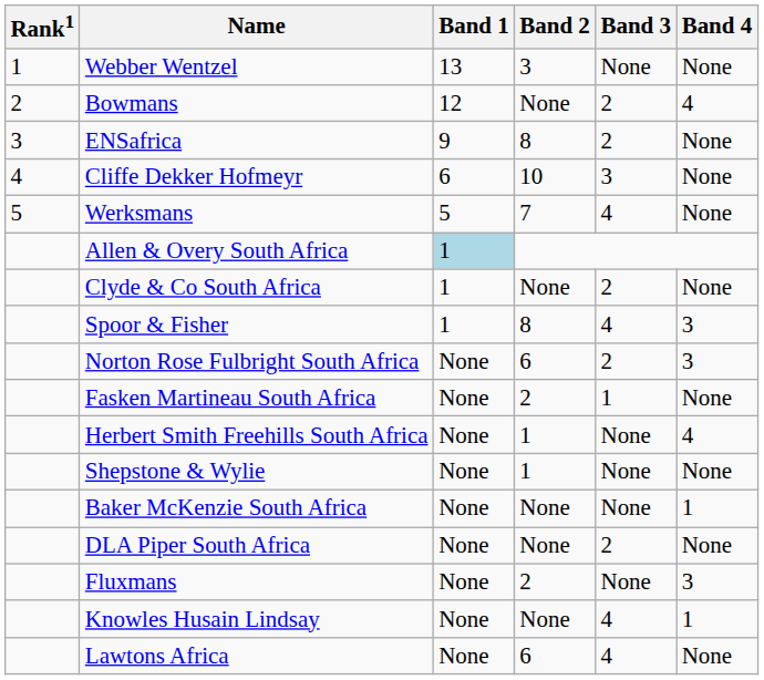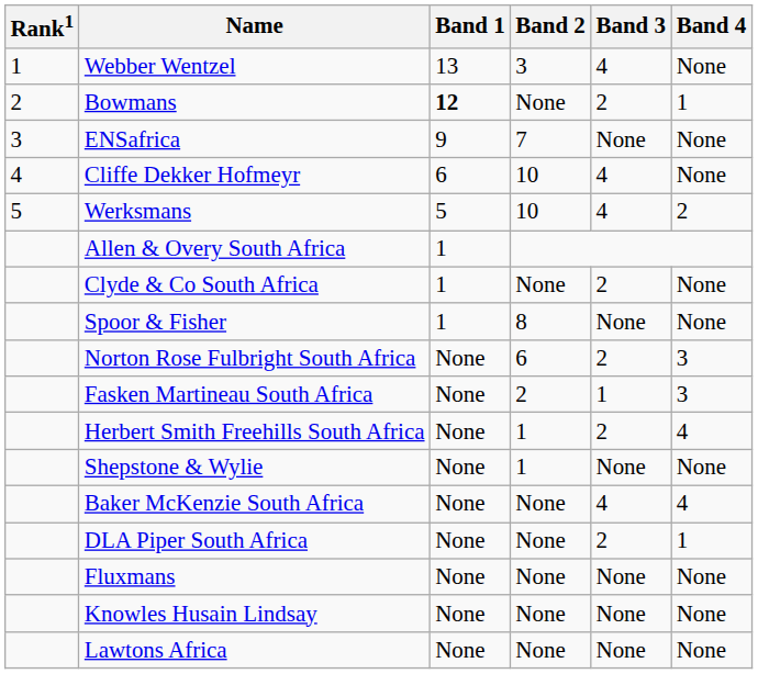Webber Wentzel | Band 3: None -> 4
Bowmans | Band 1: normal -> bold
Bowmans | Band 4: 4 -> 1
ENSafrica | Band 2: 8 -> 7
ENSafrica | Band 3: 2 -> None
Cliffe Dekker Hofmeyr | Band 3: 3 -> 4
Werksmans | Band 2: 7 -> 10
Werksmans | Band 4: None -> 2
Allen & Overy South Africa | Band 1: lightblue background -> no background
Spoor & Fisher | Band 3: 4 -> None
Spoor & Fisher | Band 4: 3 -> None
Fasken Martineau South Africa | Band 4: None -> 3
Herbert Smith Freehills South Africa | Band 3: None -> 2
Baker McKenzie South Africa | Band 3: None -> 4
Baker McKenzie South Africa | Band 4: 1 -> 4
DLA Piper South Africa | Band 4: None -> 1
Fluxmans | Band 2: 2 -> None
Fluxmans | Band 4: 3 -> None
Knowles Husain Lindsay | Band 3: 4 -> None
Knowles Husain Lindsay | Band 4: 1 -> None
Lawtons Africa | Band 2: 6 -> None
Lawtons Africa | Band 3: 4 -> None
